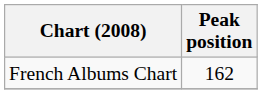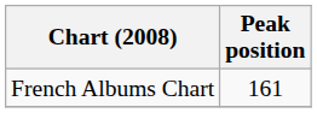French Albums Chart | Peak position: 162 -> 161
